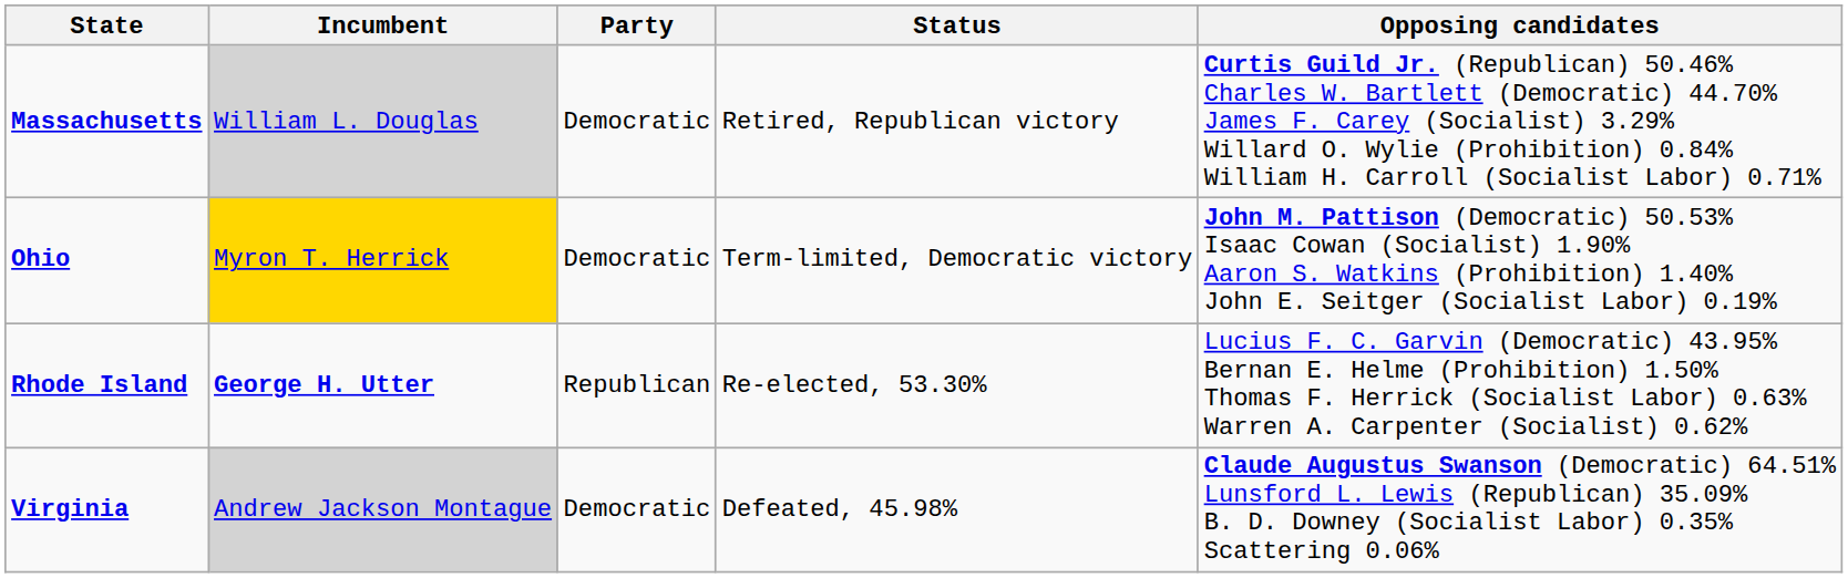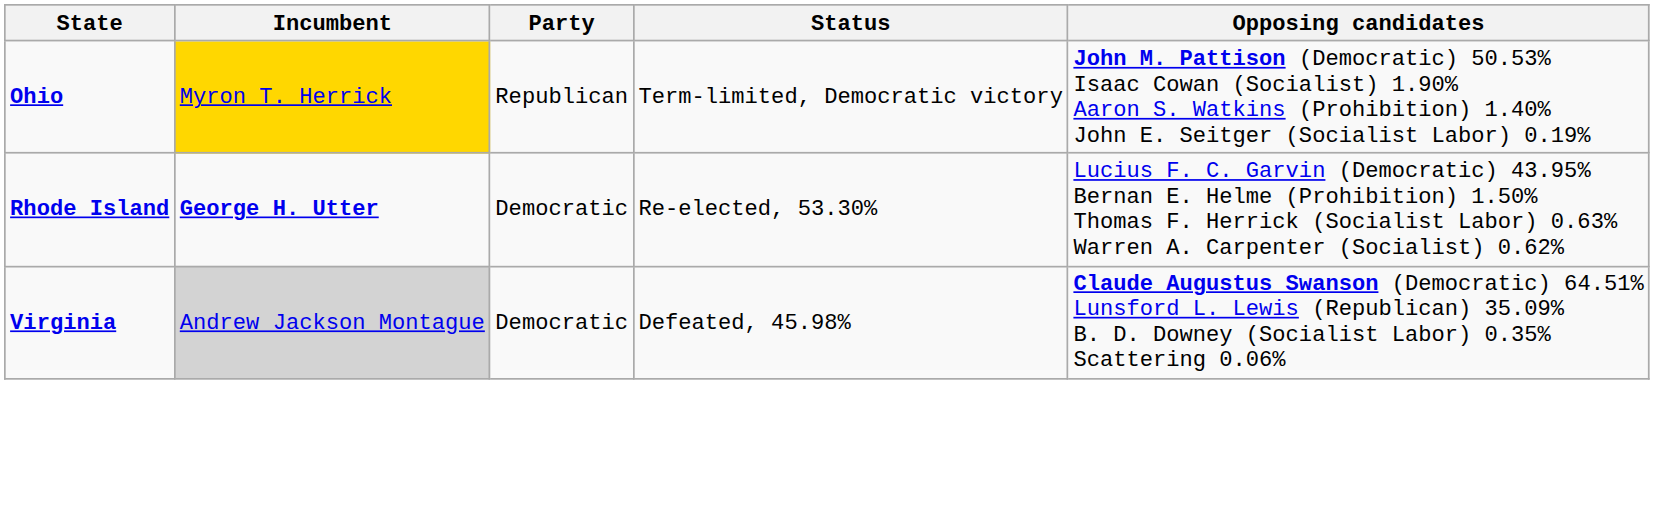- row: Massachusetts | William L. Douglas | Democratic | Retired, Republican victory | Curtis Guild Jr. (Republican) 50.46% Charles W. Bartlett (Democratic) 44.70% James F. Carey (Socialist) 3.29% Willard O. Wylie (Prohibition) 0.84% William H. Carroll (Socialist Labor) 0.71%
Ohio | Party: Democratic -> Republican
Rhode Island | Party: Republican -> Democratic
